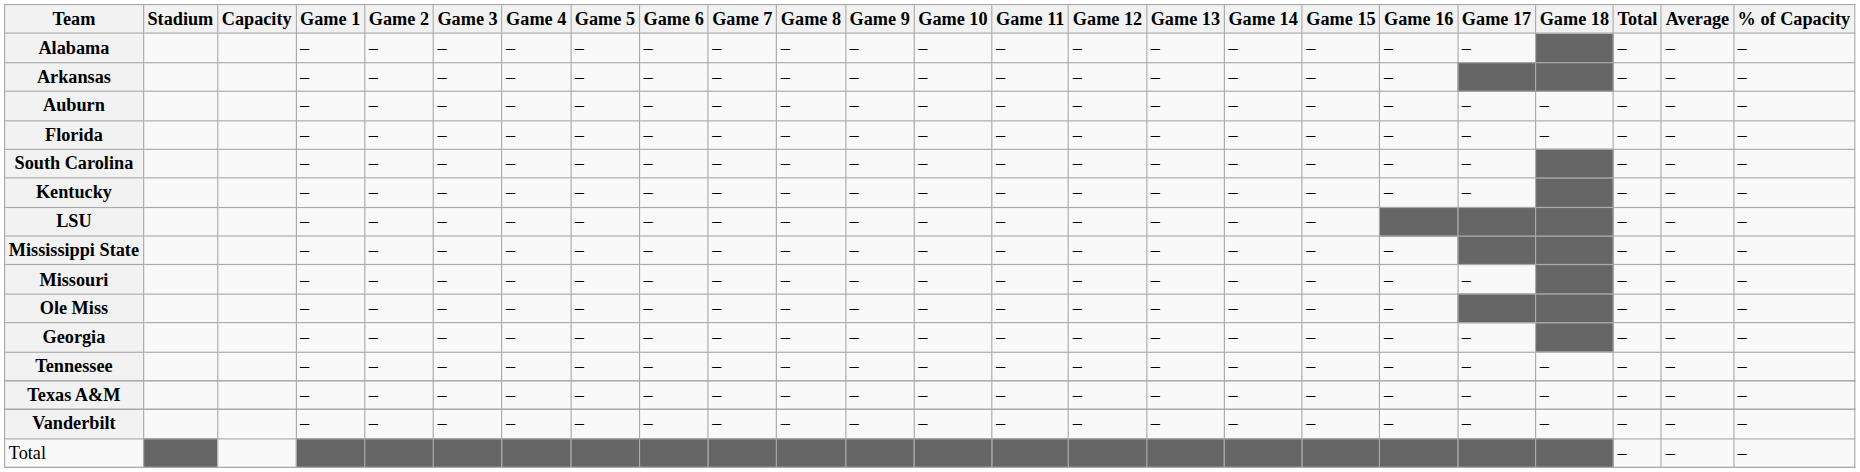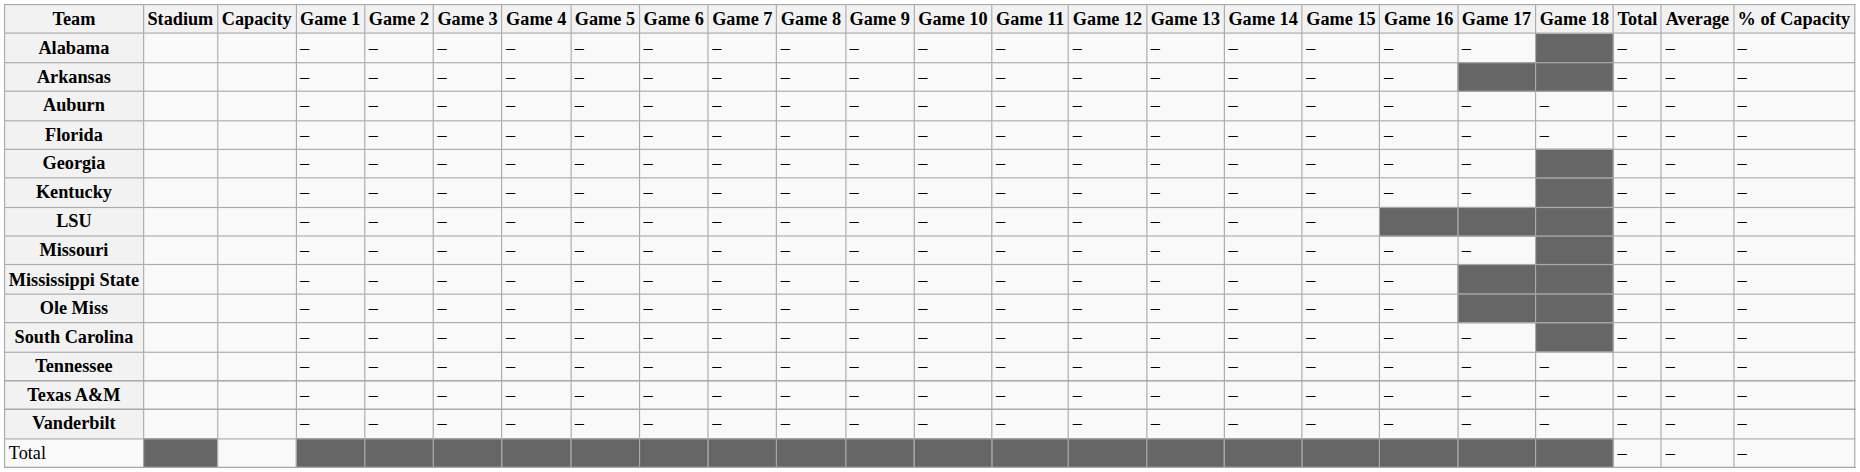rows swapped: Georgia <-> South Carolina
rows swapped: Missouri <-> Mississippi State
